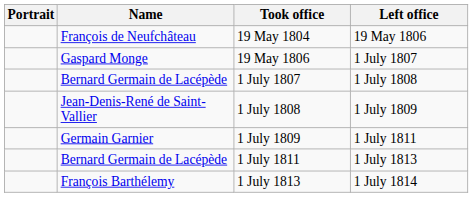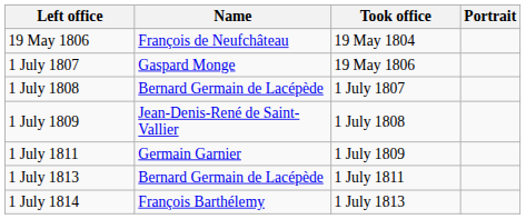columns swapped: Portrait <-> Left office
